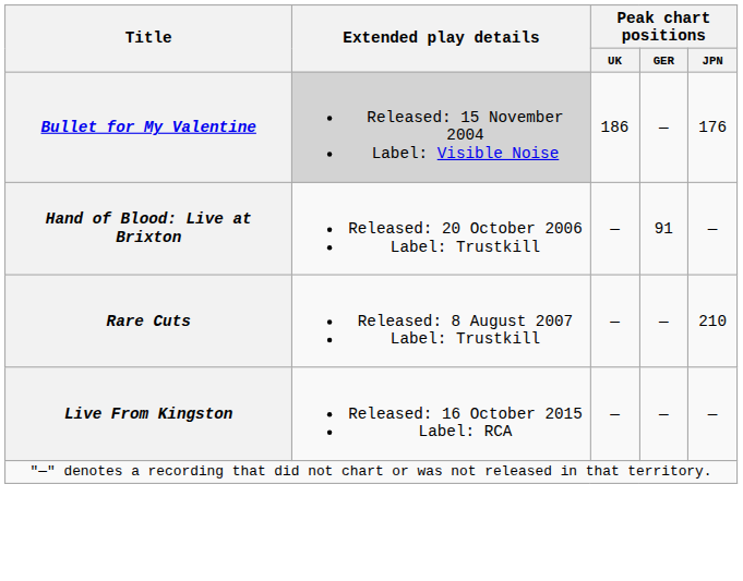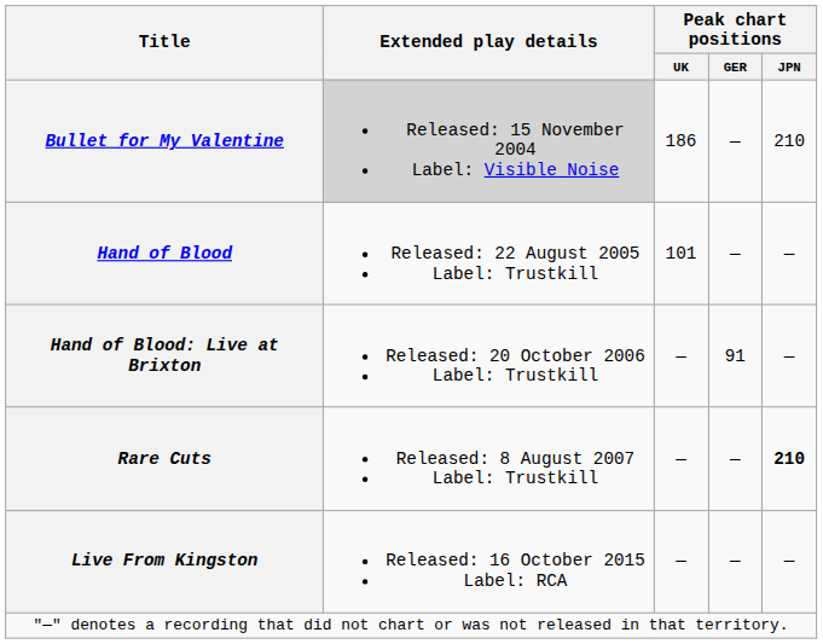Bullet for My Valentine | Peak chart positions / JPN: 176 -> 210
+ row: Hand of Blood | Released: 22 August 2005 Label: Trustkill | 101 | — | —
Rare Cuts | Peak chart positions / JPN: normal -> bold
